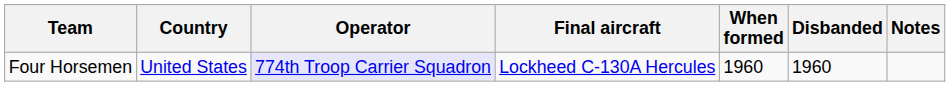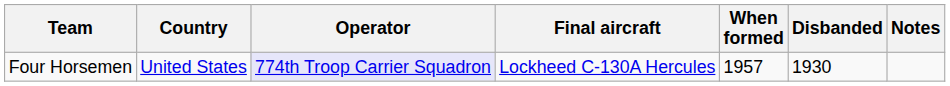Four Horsemen | When formed: 1960 -> 1957
Four Horsemen | Disbanded: 1960 -> 1930
